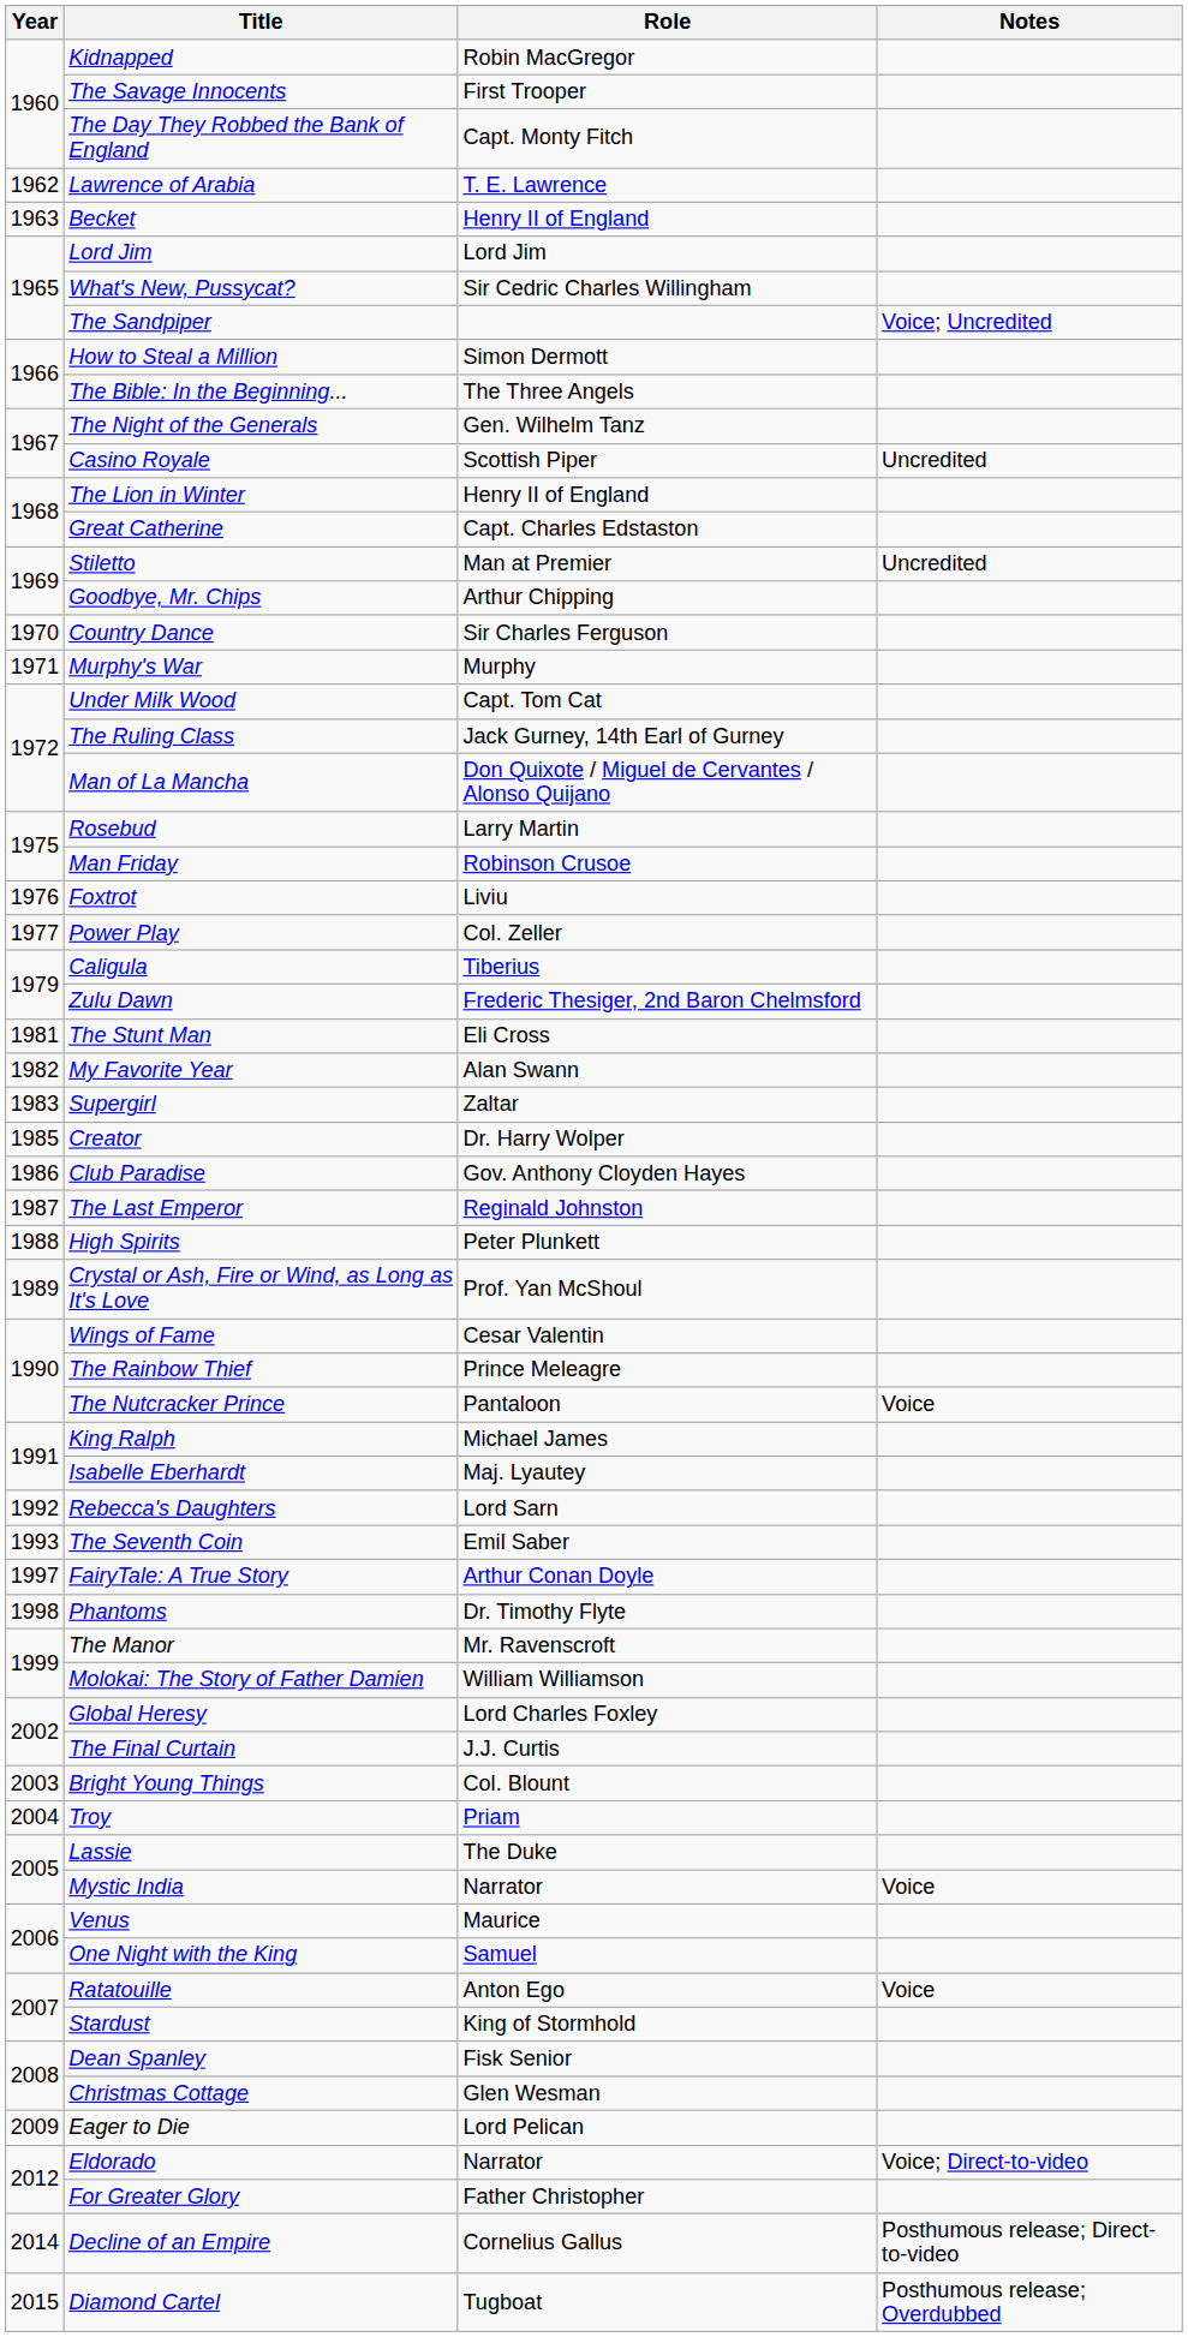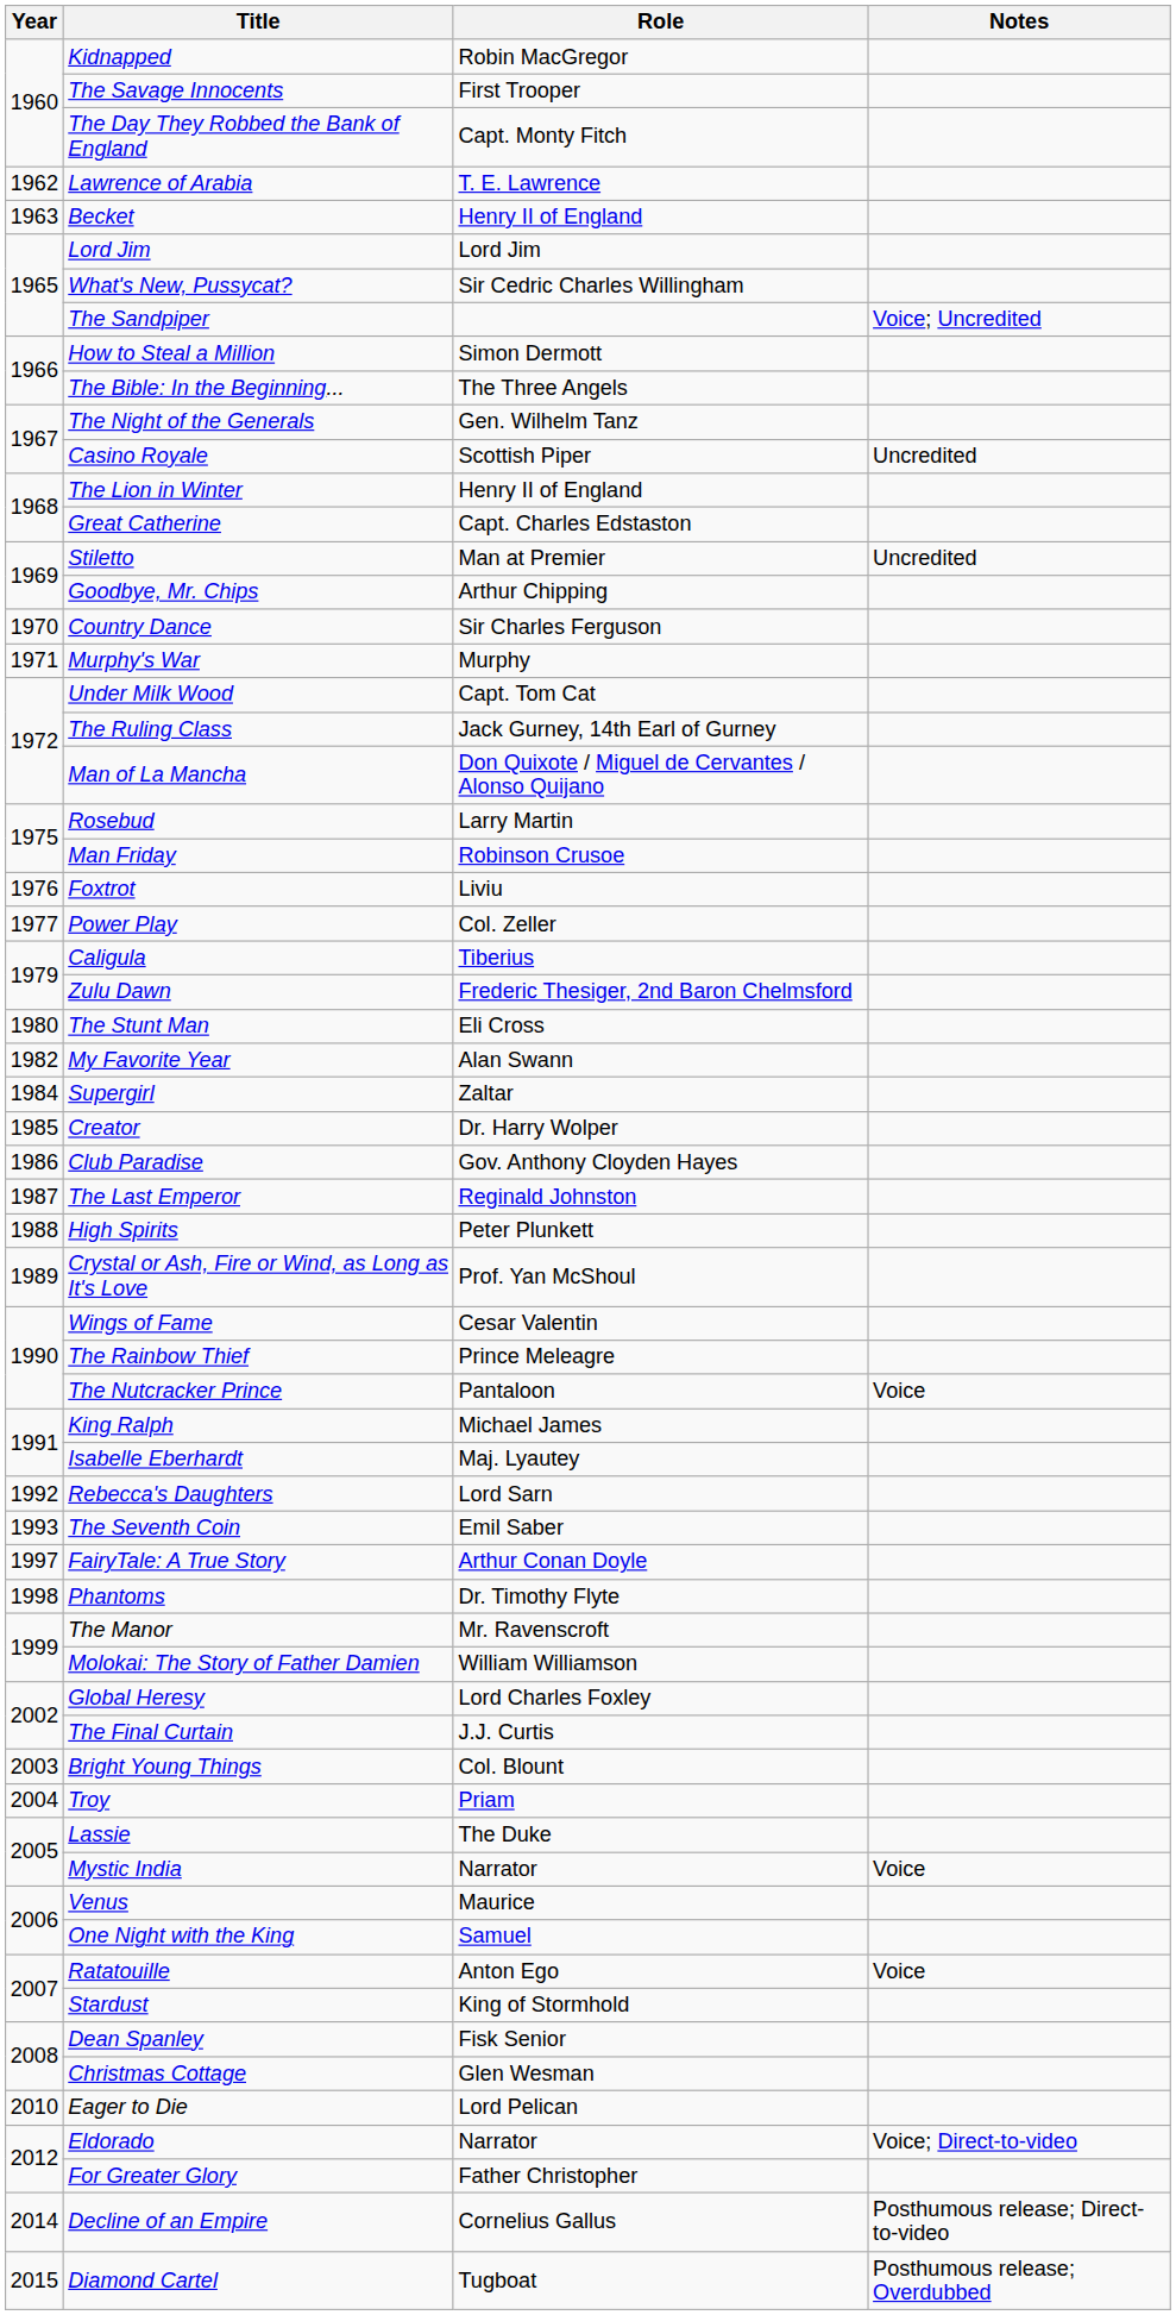The Stunt Man | Year: 1981 -> 1980
Supergirl | Year: 1983 -> 1984
Eager to Die | Year: 2009 -> 2010
